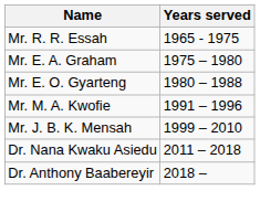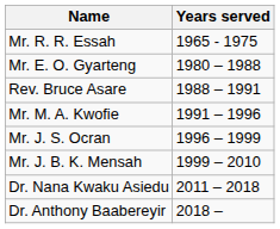- row: Mr. E. A. Graham | 1975 – 1980
+ row: Rev. Bruce Asare | 1988 – 1991
+ row: Mr. J. S. Ocran | 1996 – 1999
